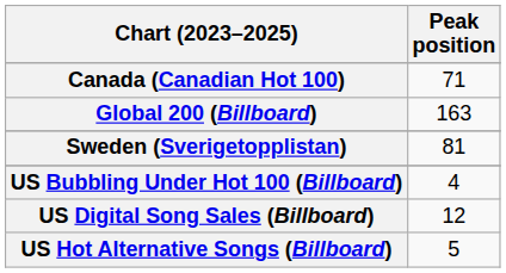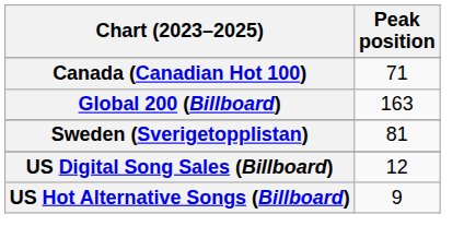- row: US Bubbling Under Hot 100 (Billboard) | 4
US Hot Alternative Songs (Billboard) | Peak position: 5 -> 9
